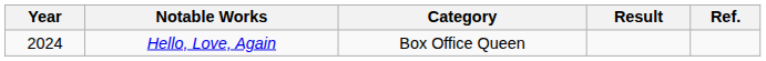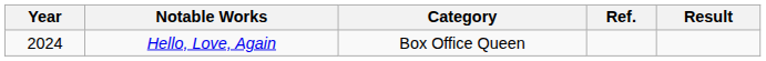columns swapped: Result <-> Ref.
